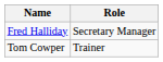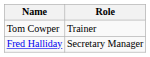rows swapped: Fred Halliday <-> Tom Cowper
